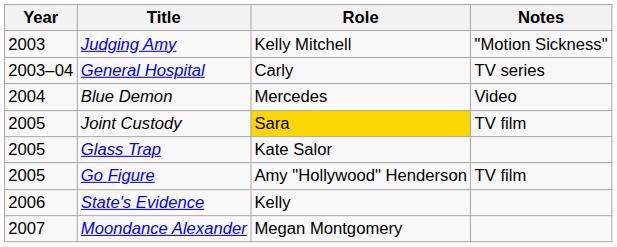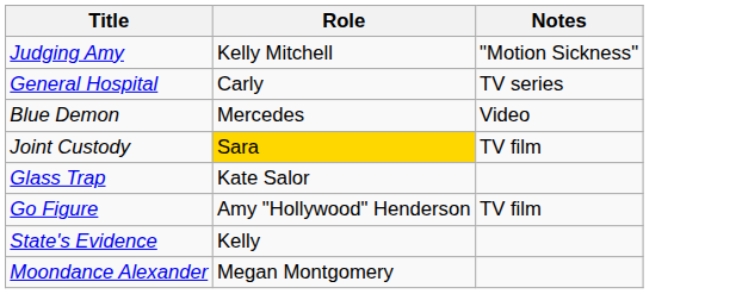- column: Year | 2003 | 2003–04 | 2004 | 2005 | 2005 | 2005 | 2006 | 2007
